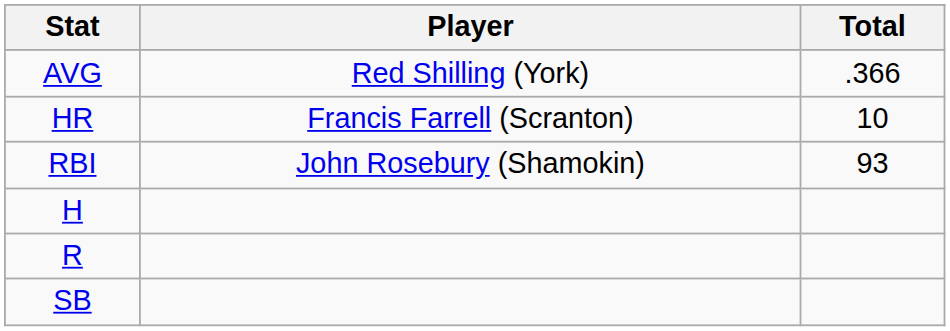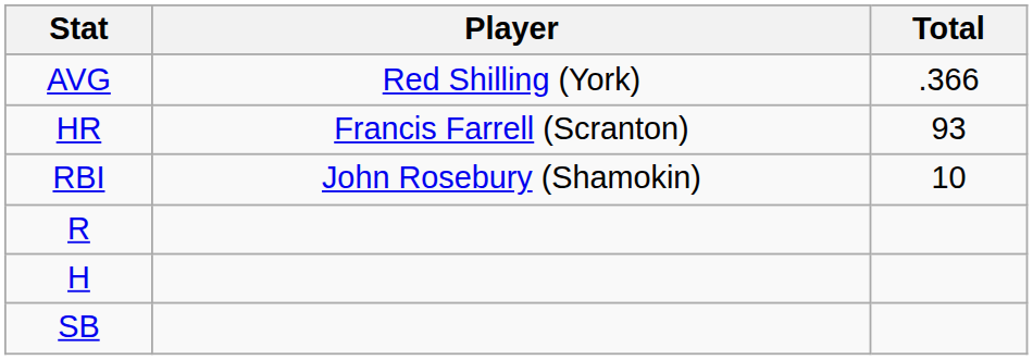HR | Total: 10 -> 93
RBI | Total: 93 -> 10
rows swapped: R <-> H
